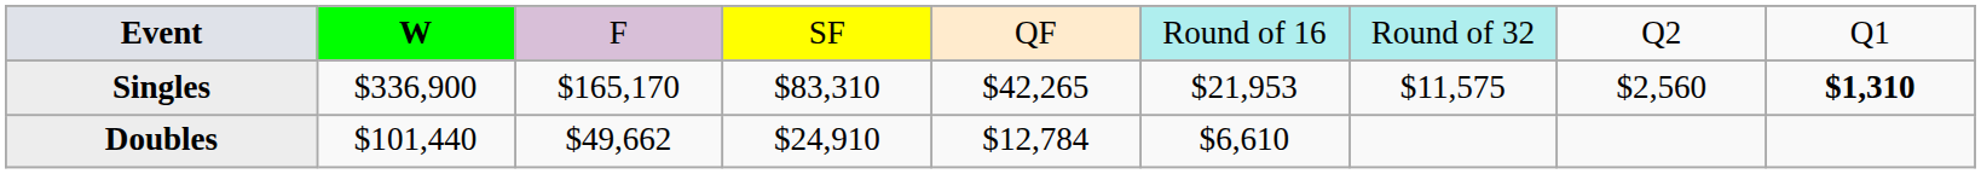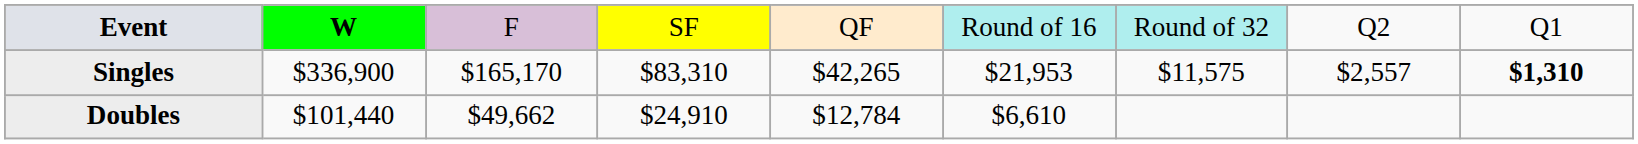Singles | column 8: $2,560 -> $2,557
